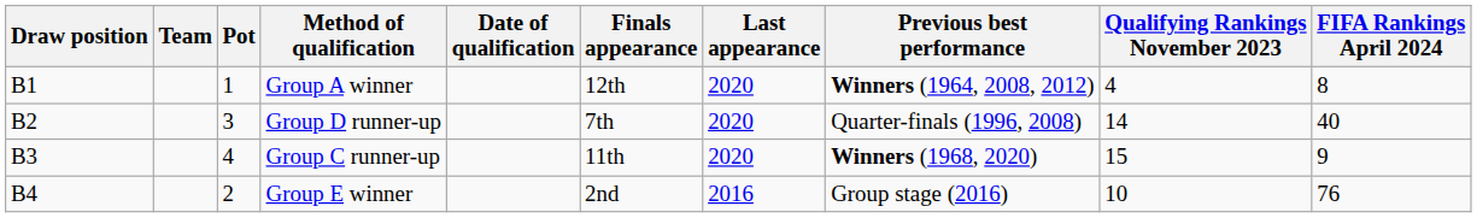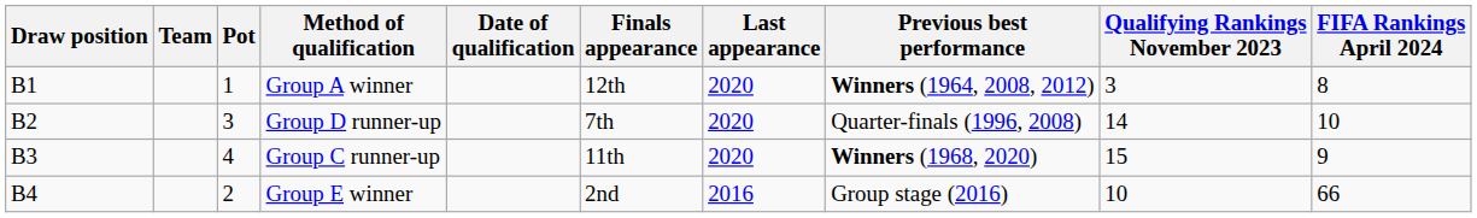Group A winner | Qualifying Rankings November 2023: 4 -> 3
Group D runner-up | FIFA Rankings April 2024: 40 -> 10
Group E winner | FIFA Rankings April 2024: 76 -> 66
